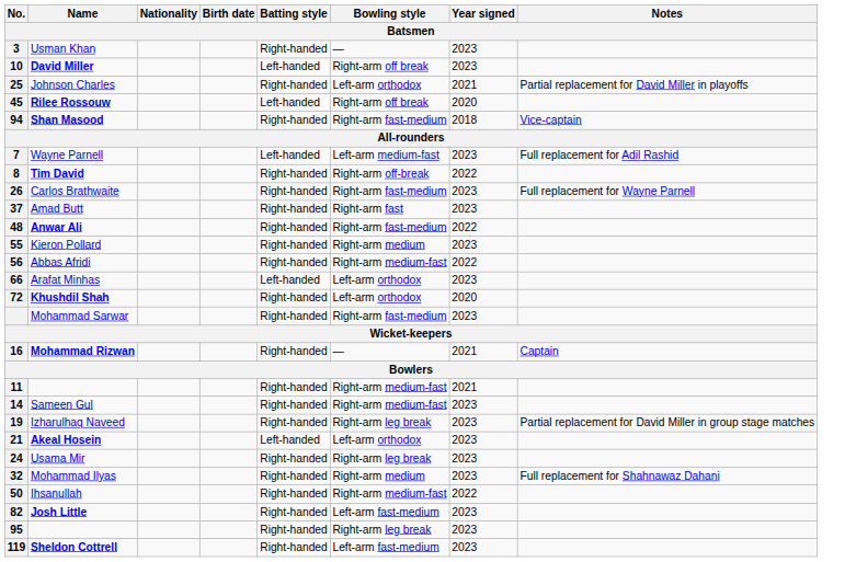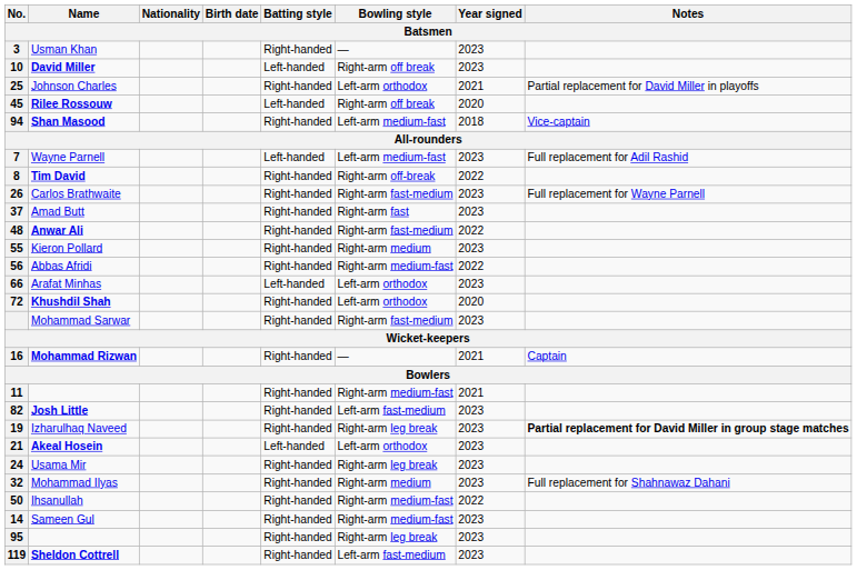94 | Bowling style: Right-arm fast-medium -> Left-arm medium-fast
rows swapped: 14 <-> 82
19 | Notes: normal -> bold
